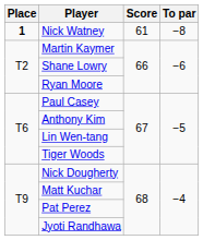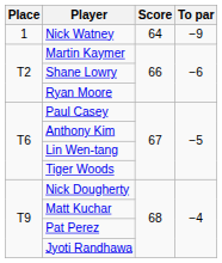Nick Watney | Place: bold -> normal
Nick Watney | Score: 61 -> 64
Nick Watney | To par: −8 -> −9
